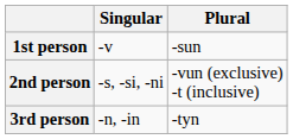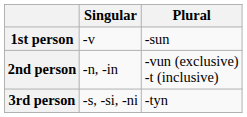2nd person | Singular: -s, -si, -ni -> -n, -in
3rd person | Singular: -n, -in -> -s, -si, -ni
